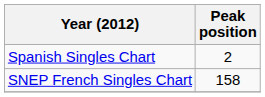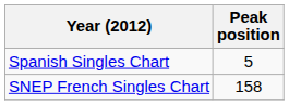Spanish Singles Chart | Peak position: 2 -> 5
